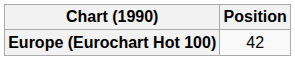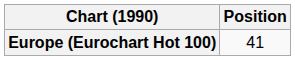Europe (Eurochart Hot 100) | Position: 42 -> 41
